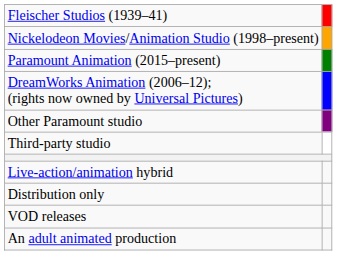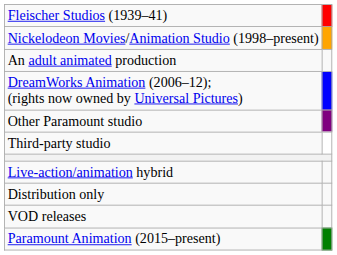rows swapped: Paramount Animation (2015–present) <-> An adult animated production
